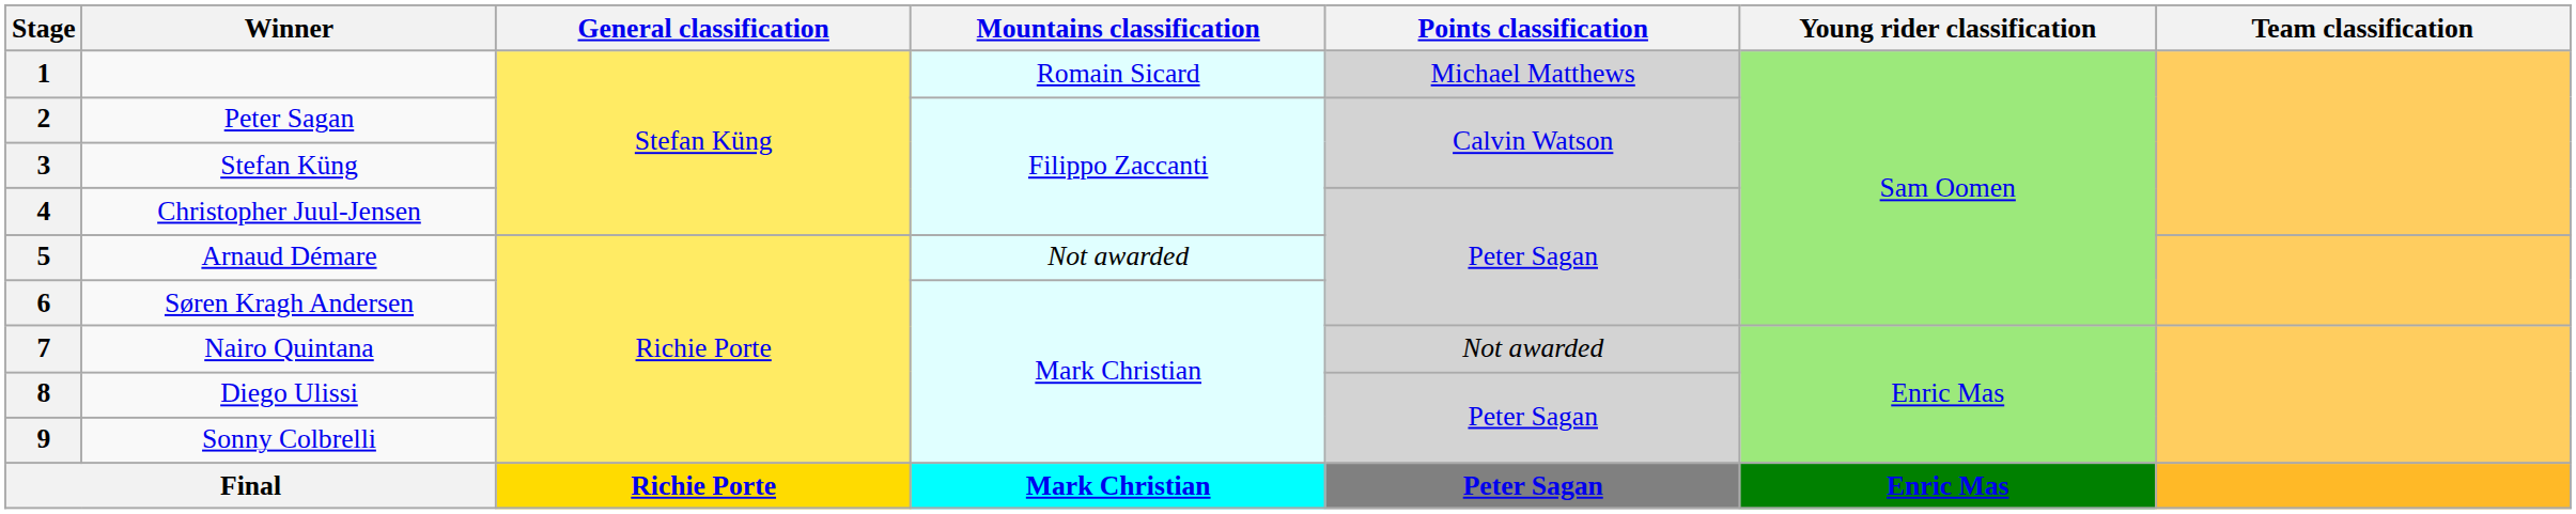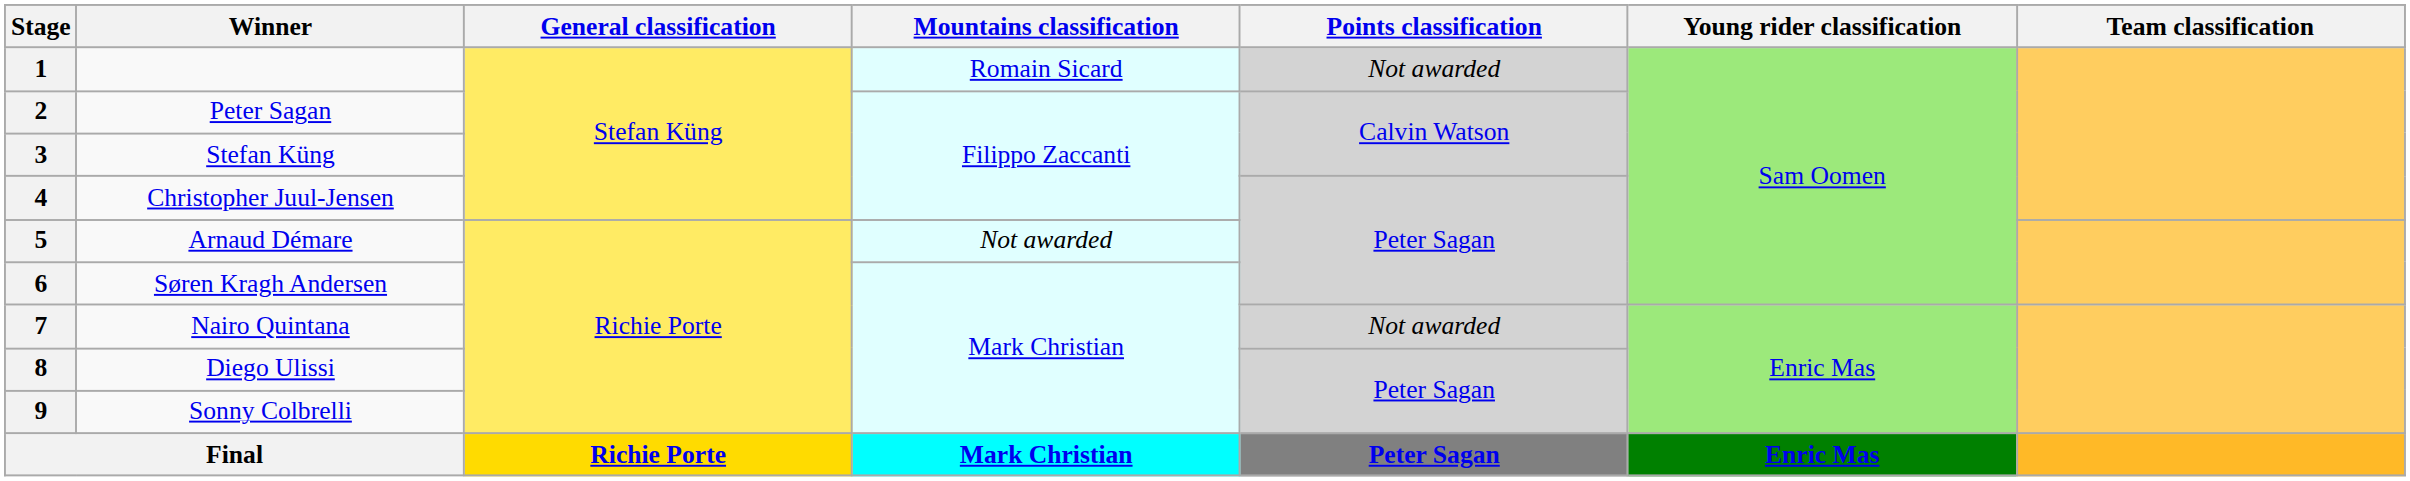1 | Points classification: Michael Matthews -> Not awarded
